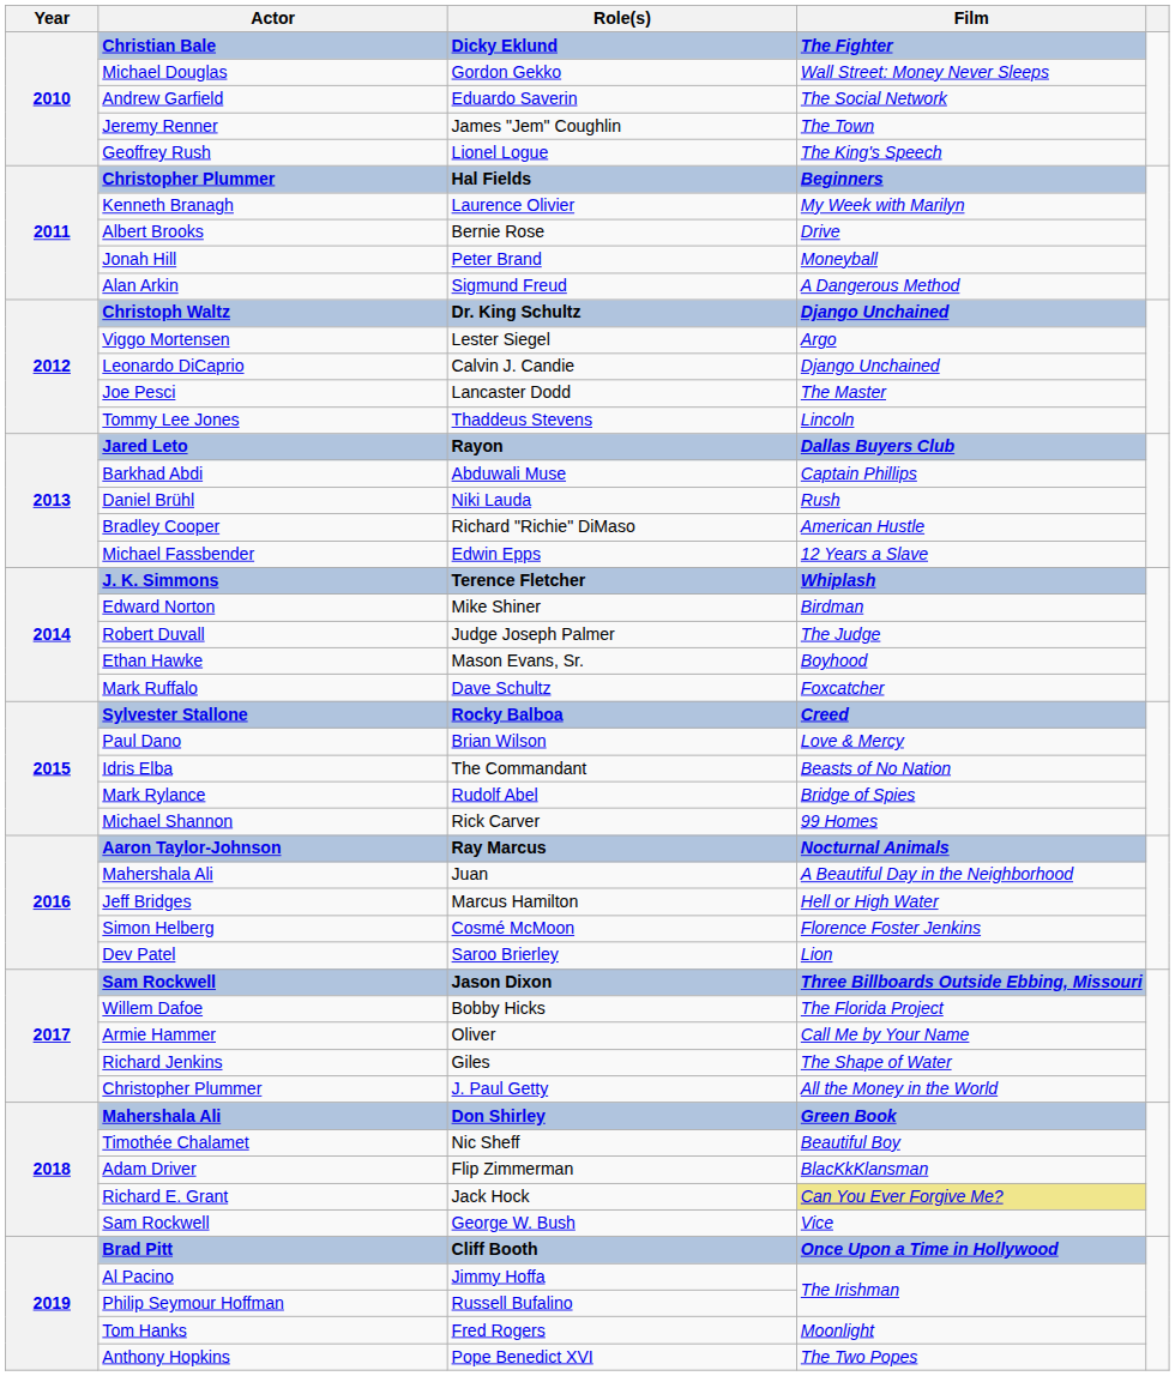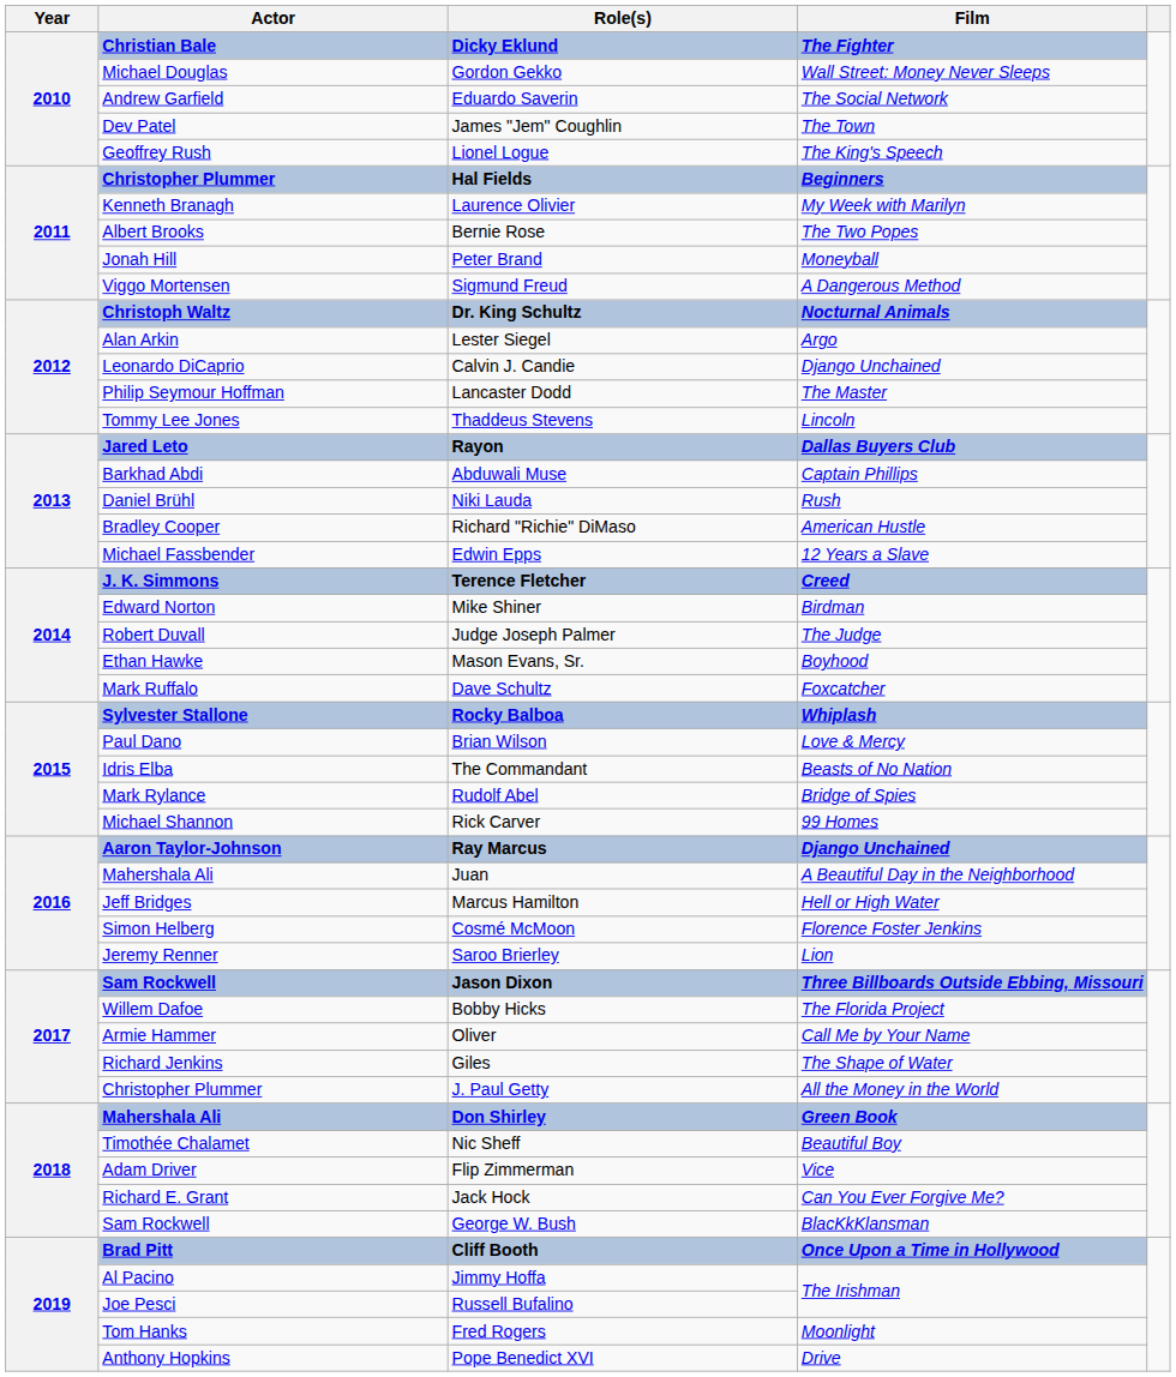James "Jem" Coughlin | Actor: Jeremy Renner -> Dev Patel
Bernie Rose | Film: Drive -> The Two Popes
Sigmund Freud | Actor: Alan Arkin -> Viggo Mortensen
Dr. King Schultz | Film: Django Unchained -> Nocturnal Animals
Lester Siegel | Actor: Viggo Mortensen -> Alan Arkin
Lancaster Dodd | Actor: Joe Pesci -> Philip Seymour Hoffman
Terence Fletcher | Film: Whiplash -> Creed
Rocky Balboa | Film: Creed -> Whiplash
Ray Marcus | Film: Nocturnal Animals -> Django Unchained
Saroo Brierley | Actor: Dev Patel -> Jeremy Renner
Flip Zimmerman | Film: BlacKkKlansman -> Vice
Jack Hock | Film: khaki background -> no background
George W. Bush | Film: Vice -> BlacKkKlansman
Russell Bufalino | Actor: Philip Seymour Hoffman -> Joe Pesci
Pope Benedict XVI | Film: The Two Popes -> Drive
